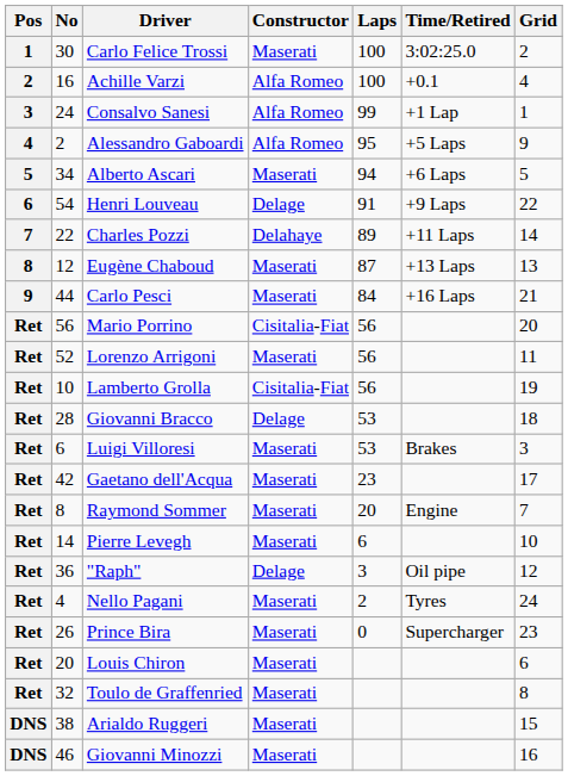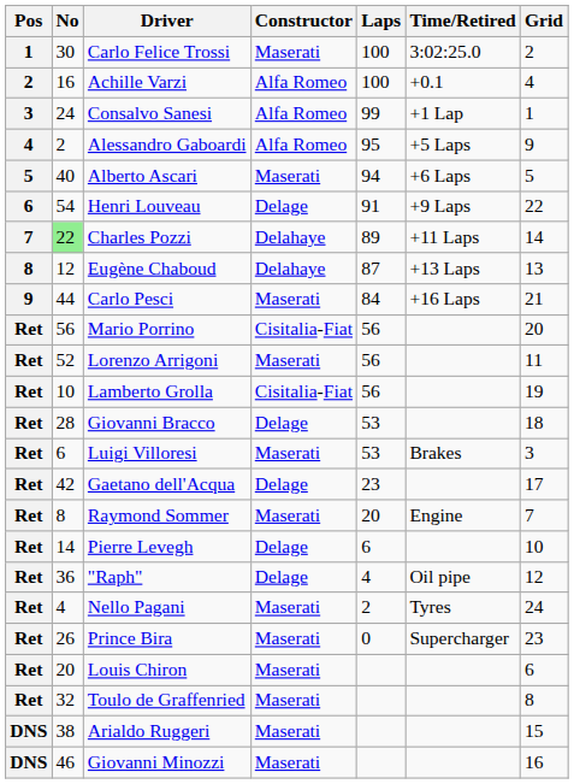Alberto Ascari | No: 34 -> 40
Charles Pozzi | No: no background -> lightgreen background
Eugène Chaboud | Constructor: Maserati -> Delahaye
Gaetano dell'Acqua | Constructor: Maserati -> Delage
Pierre Levegh | Constructor: Maserati -> Delage
"Raph" | Laps: 3 -> 4
